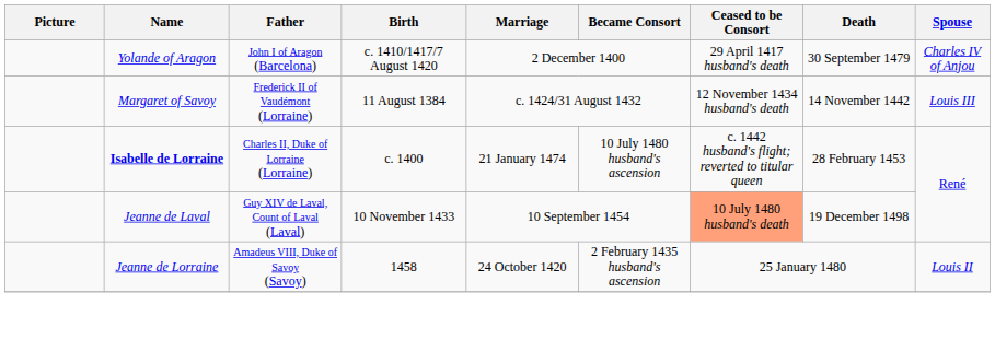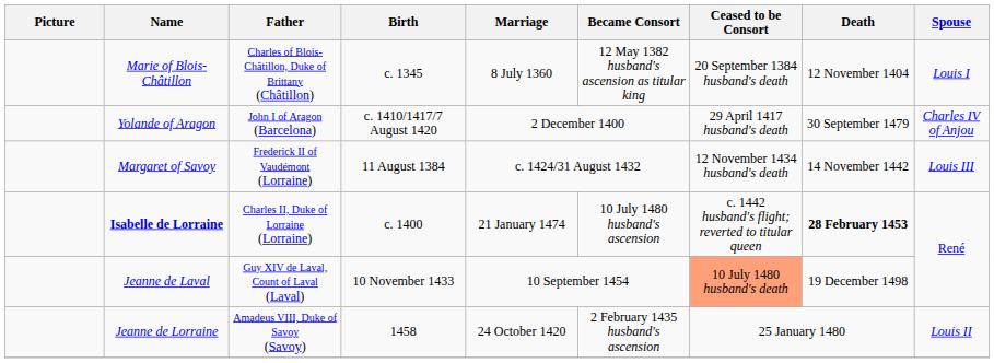+ row: Marie of Blois-Châtillon | Charles of Blois-Châtillon, Duke of Brittany (Châtillon) | c. 1345 | 8 July 1360 | 12 May 1382 husband's ascension as titular king | 20 September 1384 husband's death | 12 November 1404 | Louis I
Isabelle de Lorraine | Death: normal -> bold
